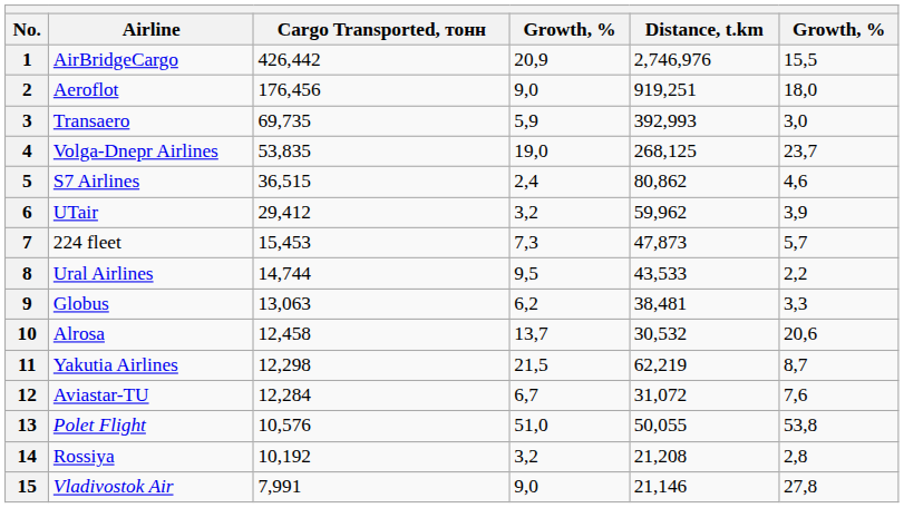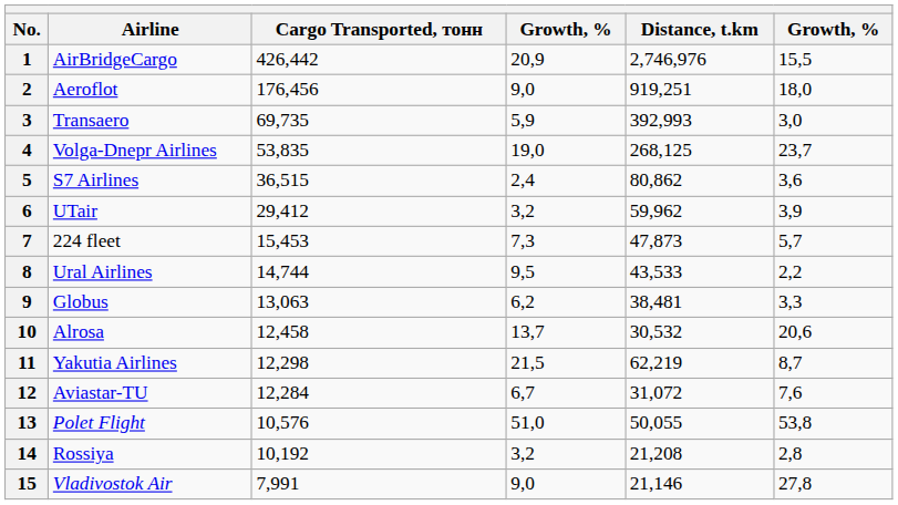5 | column 6: 4,6 -> 3,6
